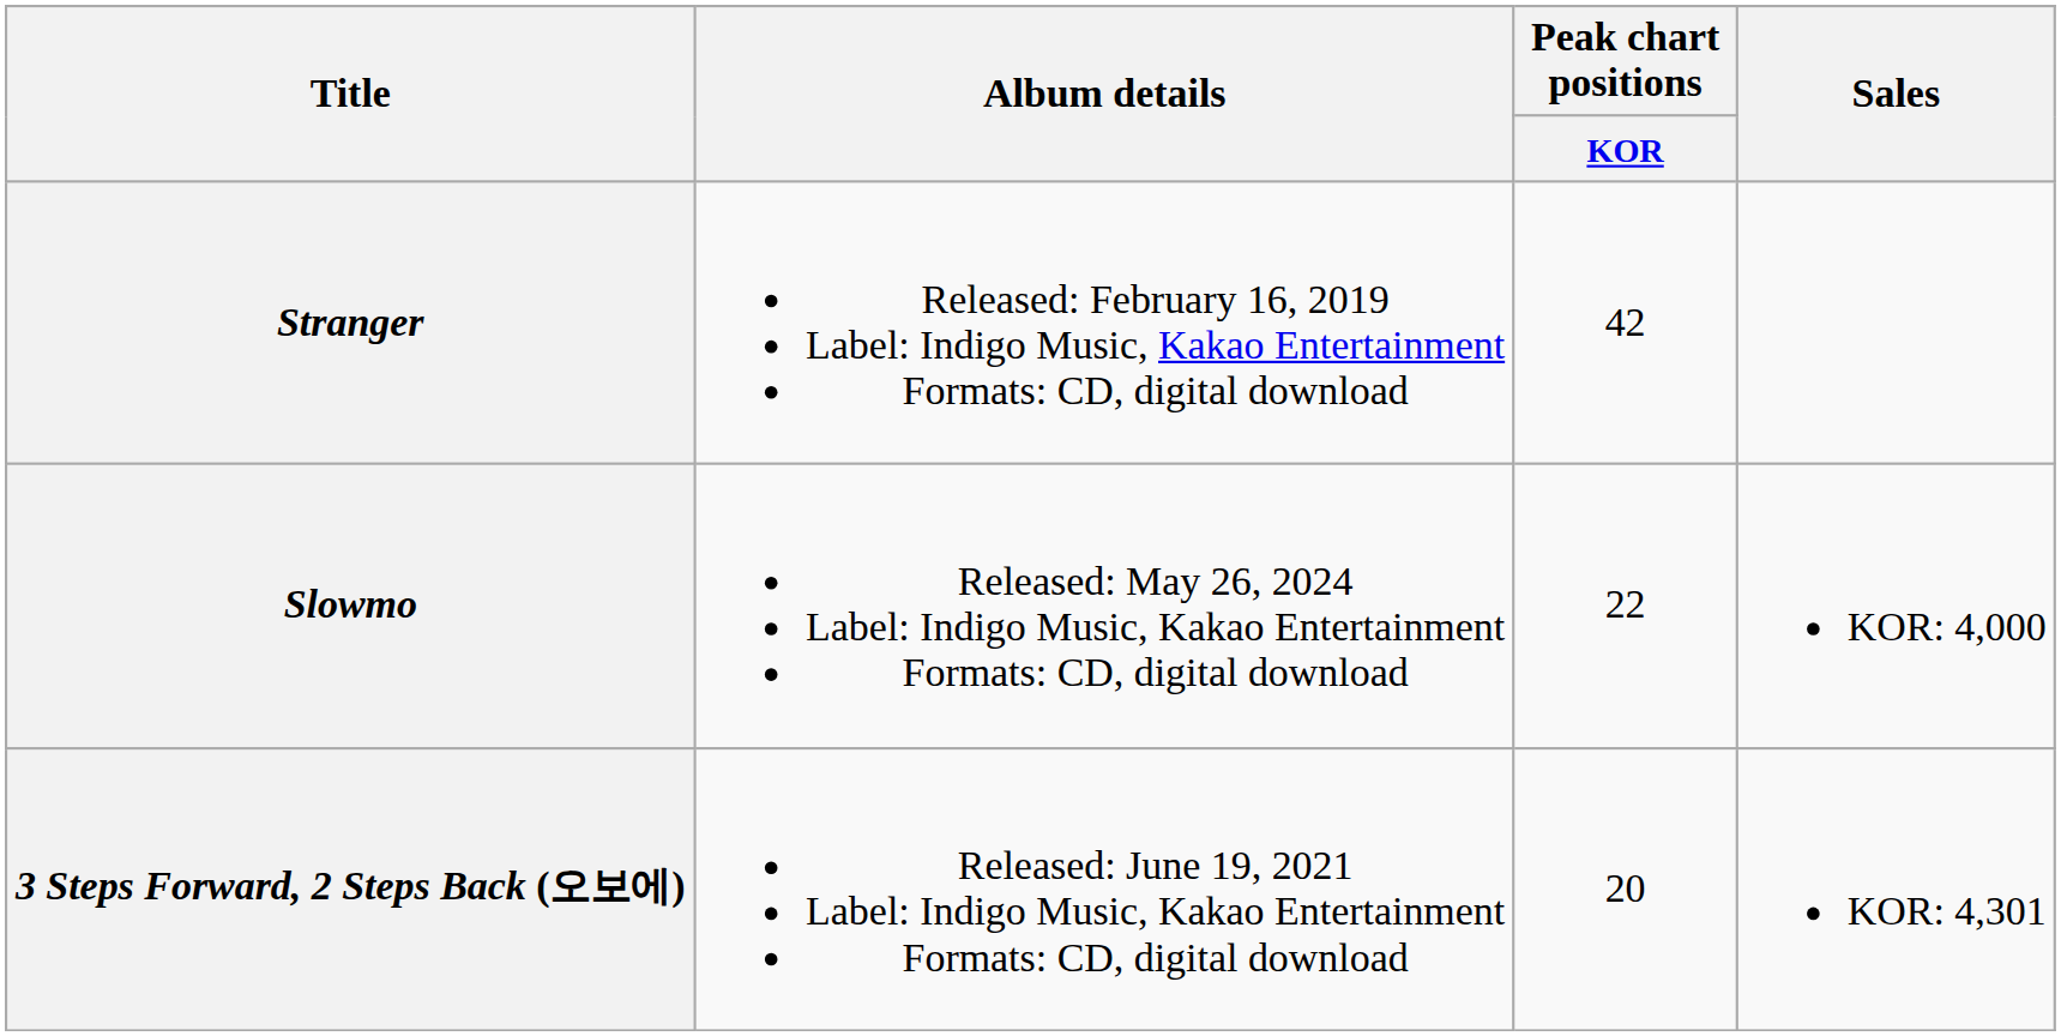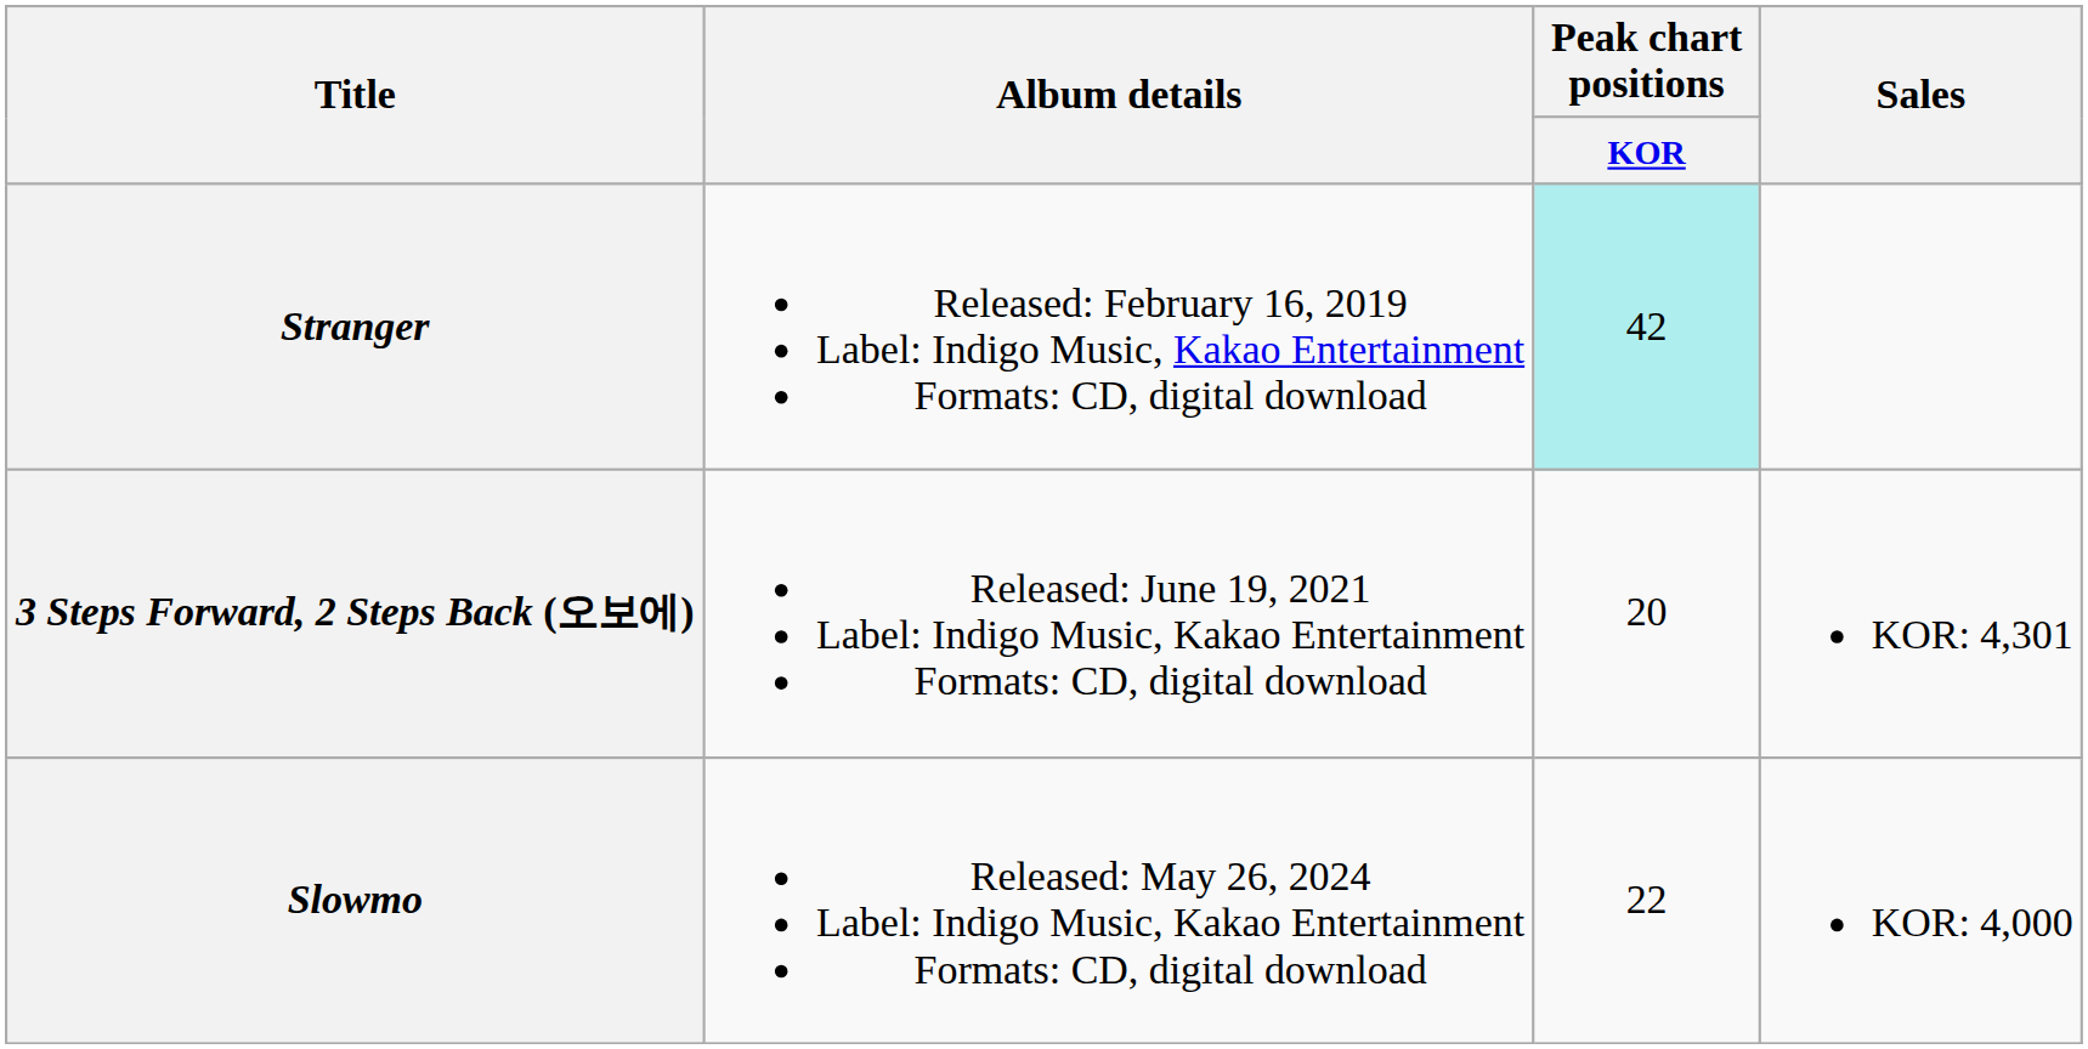Stranger | Peak chart positions / KOR: no background -> paleturquoise background
rows swapped: 3 Steps Forward, 2 Steps Back (오보에) <-> Slowmo
